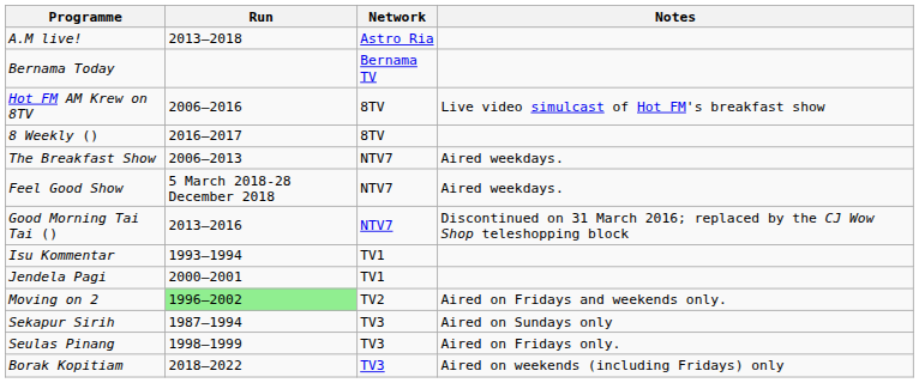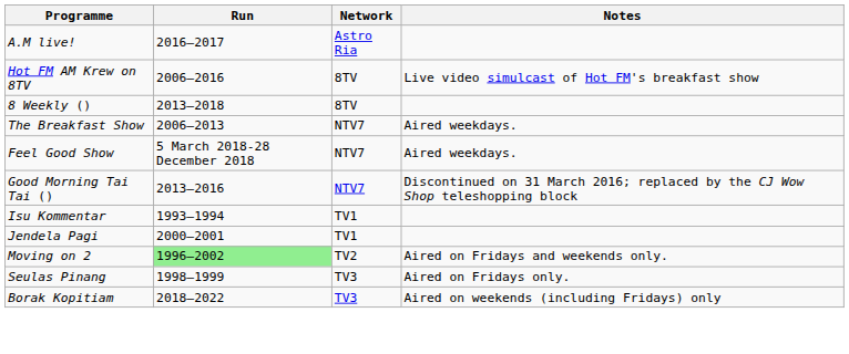A.M live! | Run: 2013–2018 -> 2016–2017
- row: Bernama Today | Bernama TV
8 Weekly () | Run: 2016–2017 -> 2013–2018
- row: Sekapur Sirih | 1987–1994 | TV3 | Aired on Sundays only
